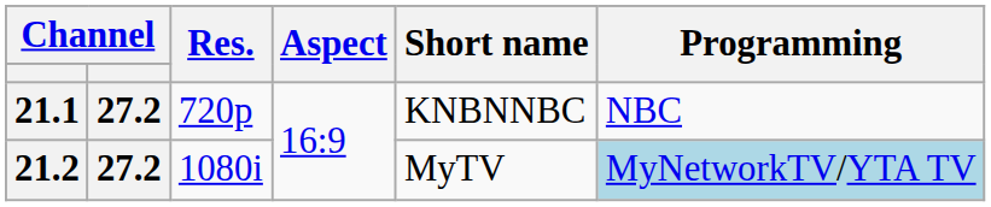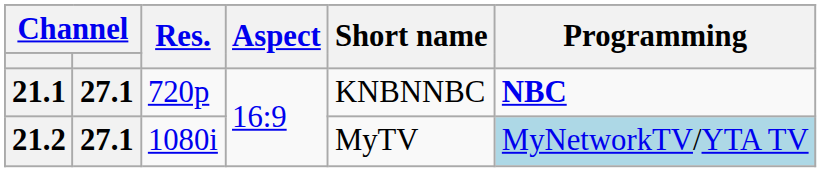21.1 | column 2: 27.2 -> 27.1
21.1 | Programming: normal -> bold
21.2 | column 2: 27.2 -> 27.1
